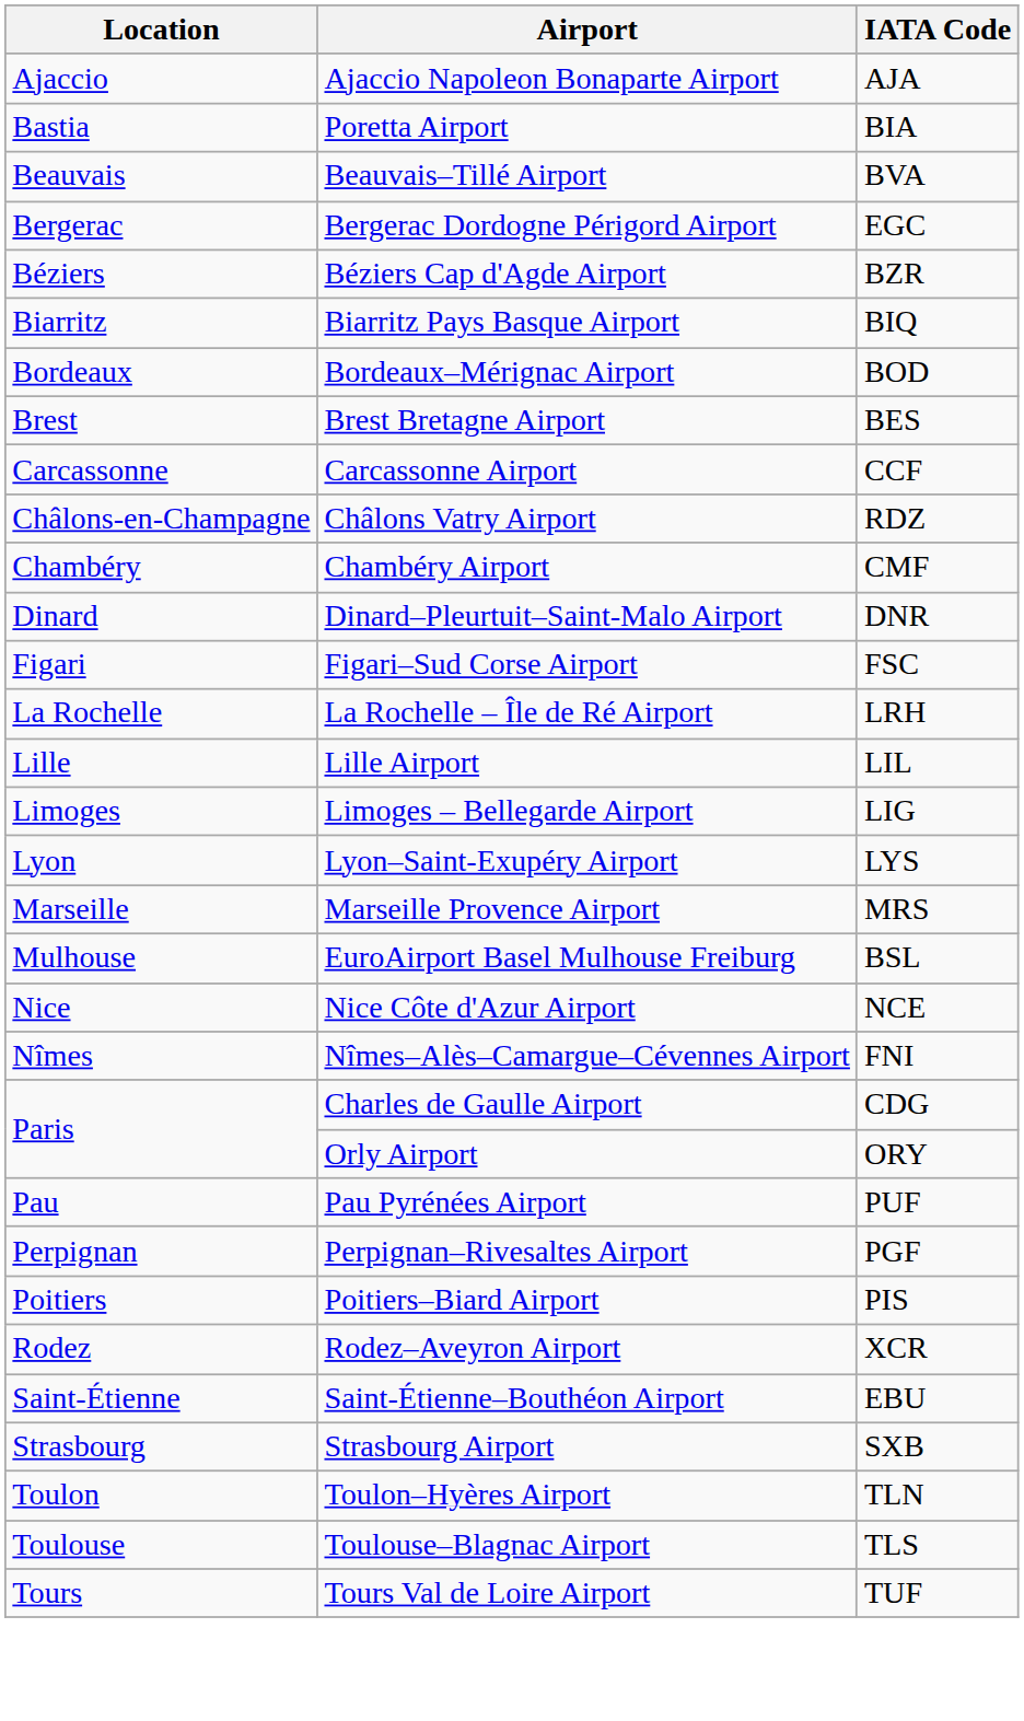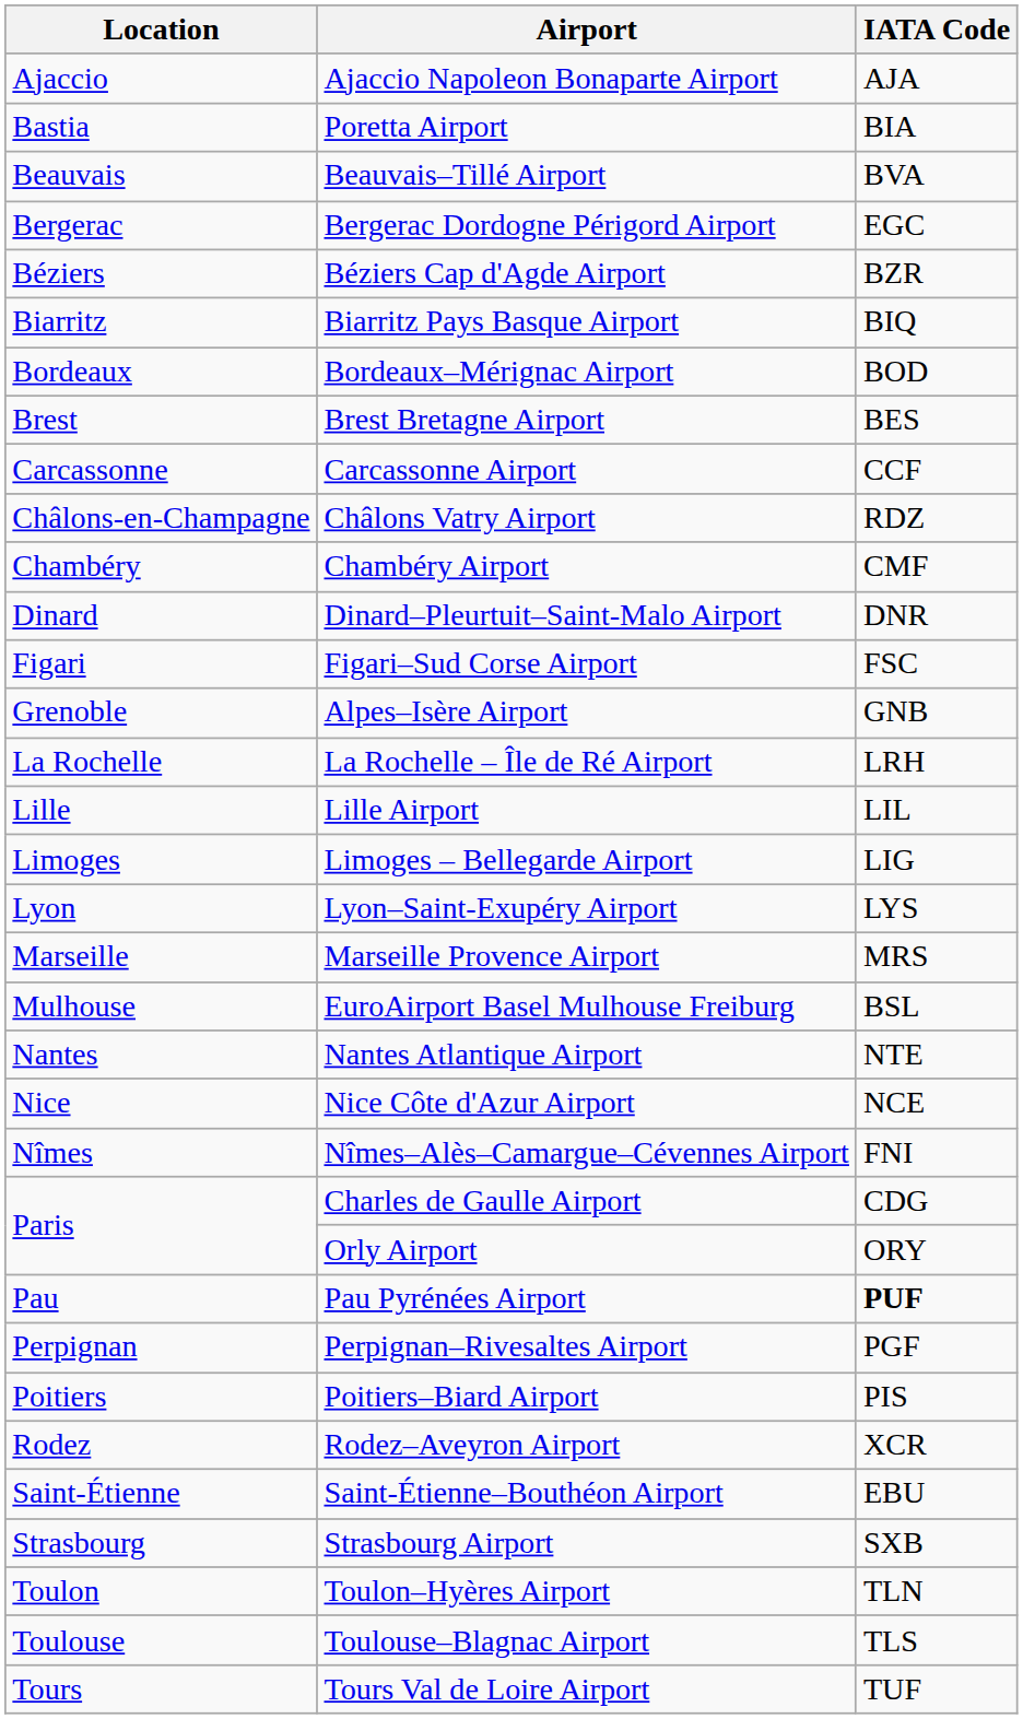+ row: Grenoble | Alpes–Isère Airport | GNB
+ row: Nantes | Nantes Atlantique Airport | NTE
Pau Pyrénées Airport | IATA Code: normal -> bold
